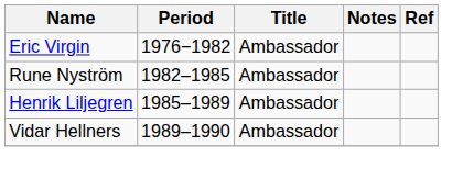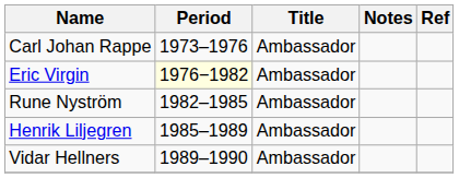+ row: Carl Johan Rappe | 1973–1976 | Ambassador
Eric Virgin | Period: no background -> lightyellow background
